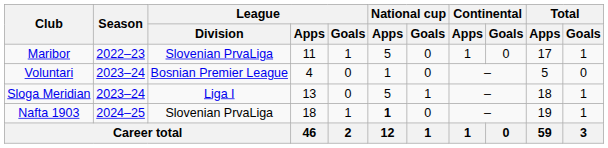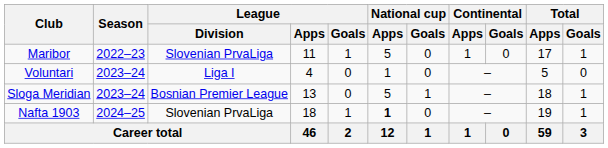Voluntari | League / Division: Bosnian Premier League -> Liga I
Sloga Meridian | League / Division: Liga I -> Bosnian Premier League
